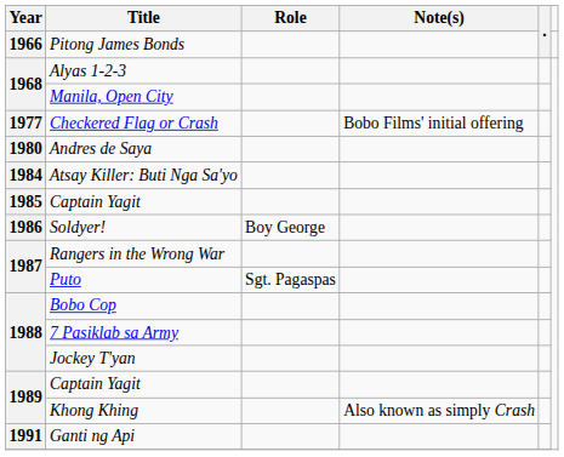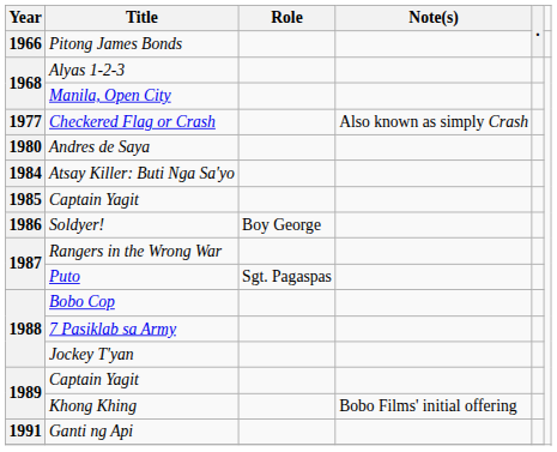Checkered Flag or Crash | Note(s): Bobo Films' initial offering -> Also known as simply Crash
Khong Khing | Note(s): Also known as simply Crash -> Bobo Films' initial offering
